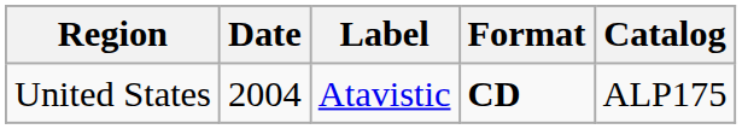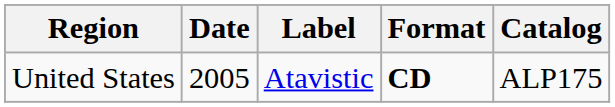United States | Date: 2004 -> 2005
